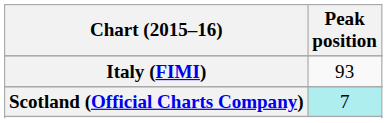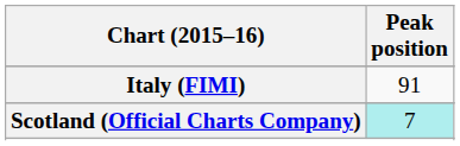Italy (FIMI) | Peak position: 93 -> 91
